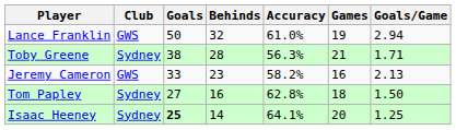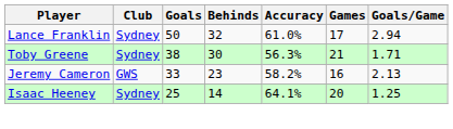Lance Franklin | Club: GWS -> Sydney
Lance Franklin | Games: 19 -> 17
Toby Greene | Behinds: 28 -> 30
- row: Tom Papley | Sydney | 27 | 16 | 62.8% | 18 | 1.50
Isaac Heeney | Goals: bold -> normal
